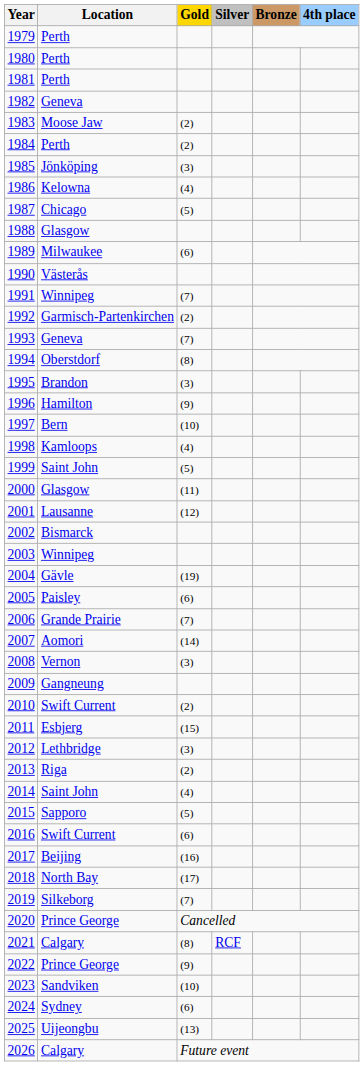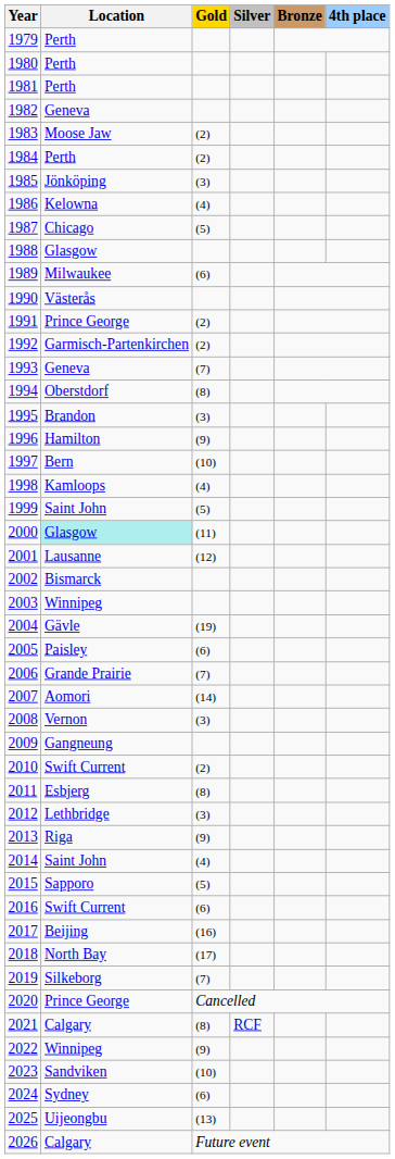1991 | Location: Winnipeg -> Prince George
1991 | Gold: (7) -> (2)
2000 | Location: no background -> paleturquoise background
2011 | Gold: (15) -> (8)
2013 | Gold: (2) -> (9)
2022 | Location: Prince George -> Winnipeg
